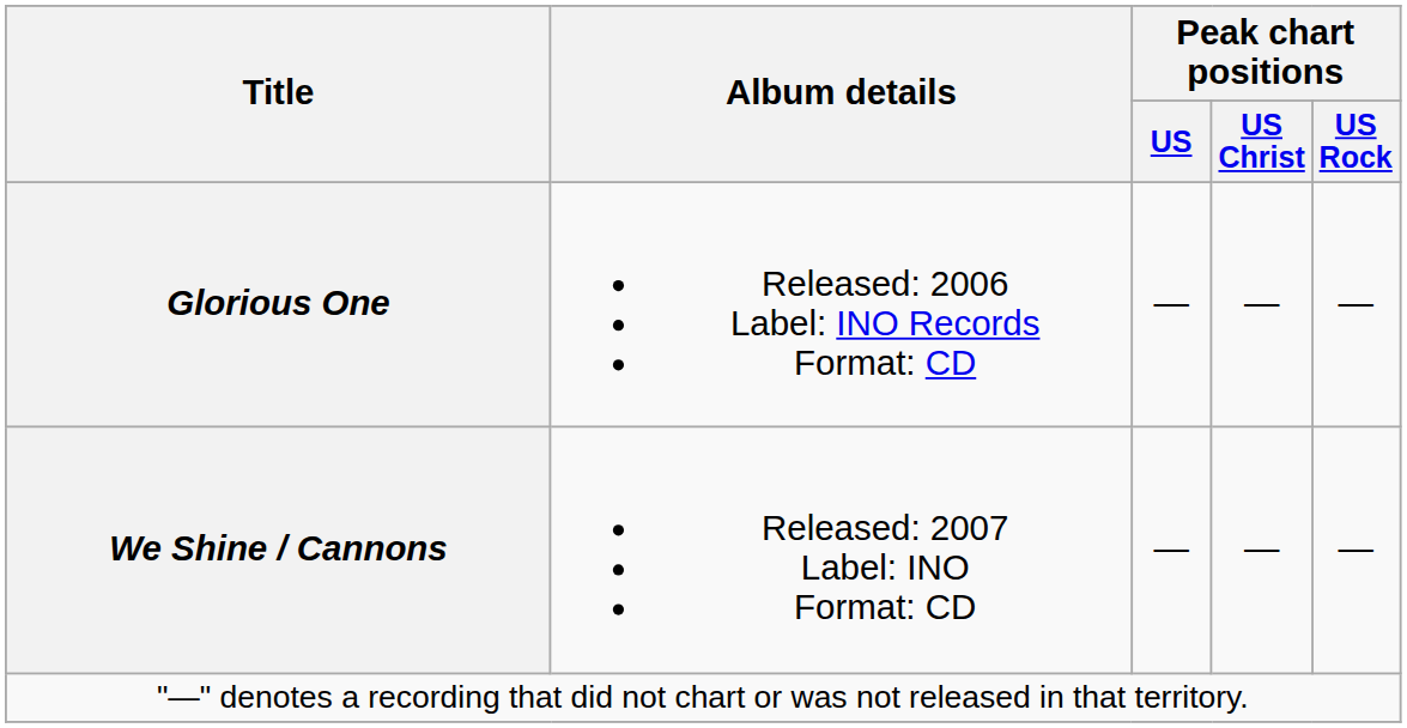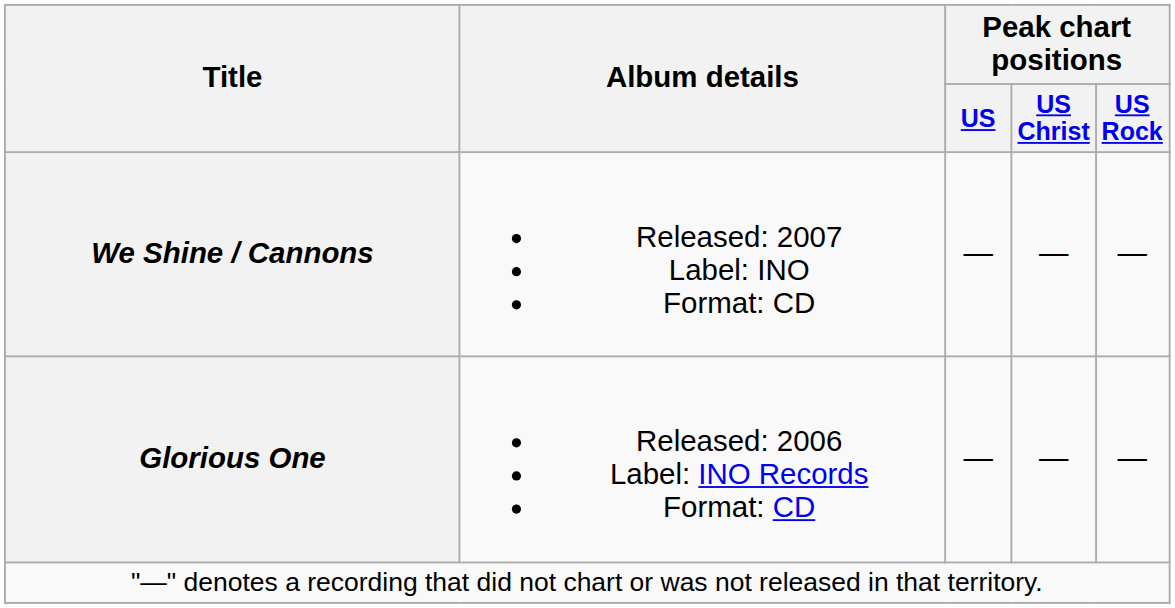rows swapped: Glorious One <-> We Shine / Cannons
